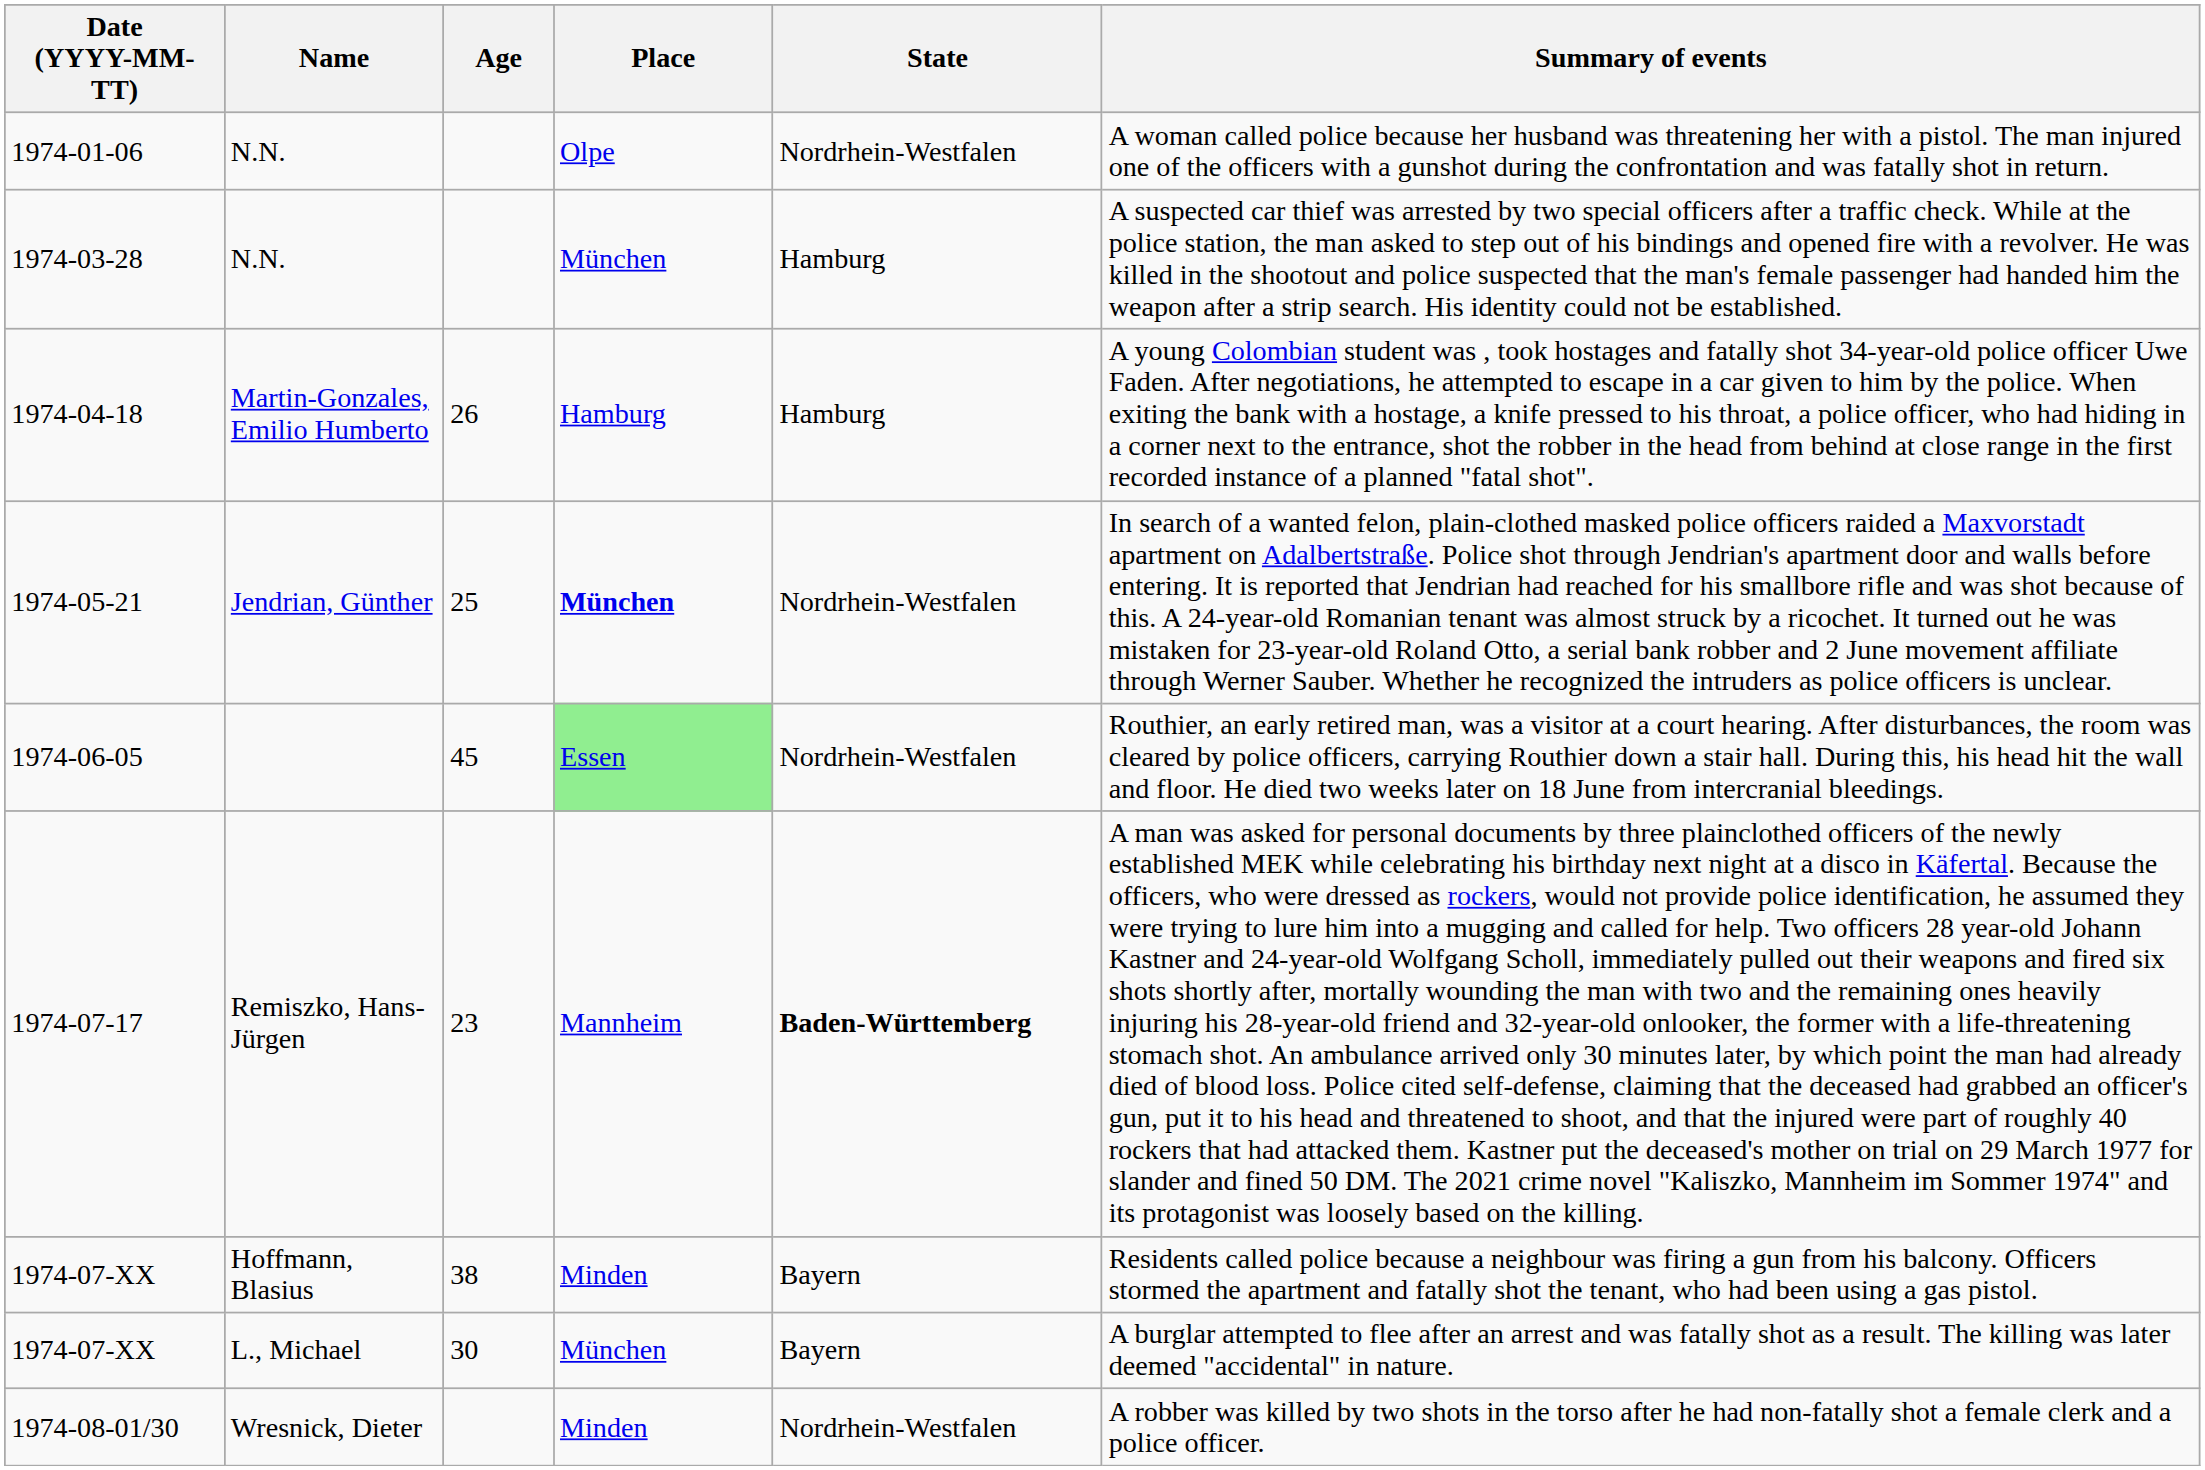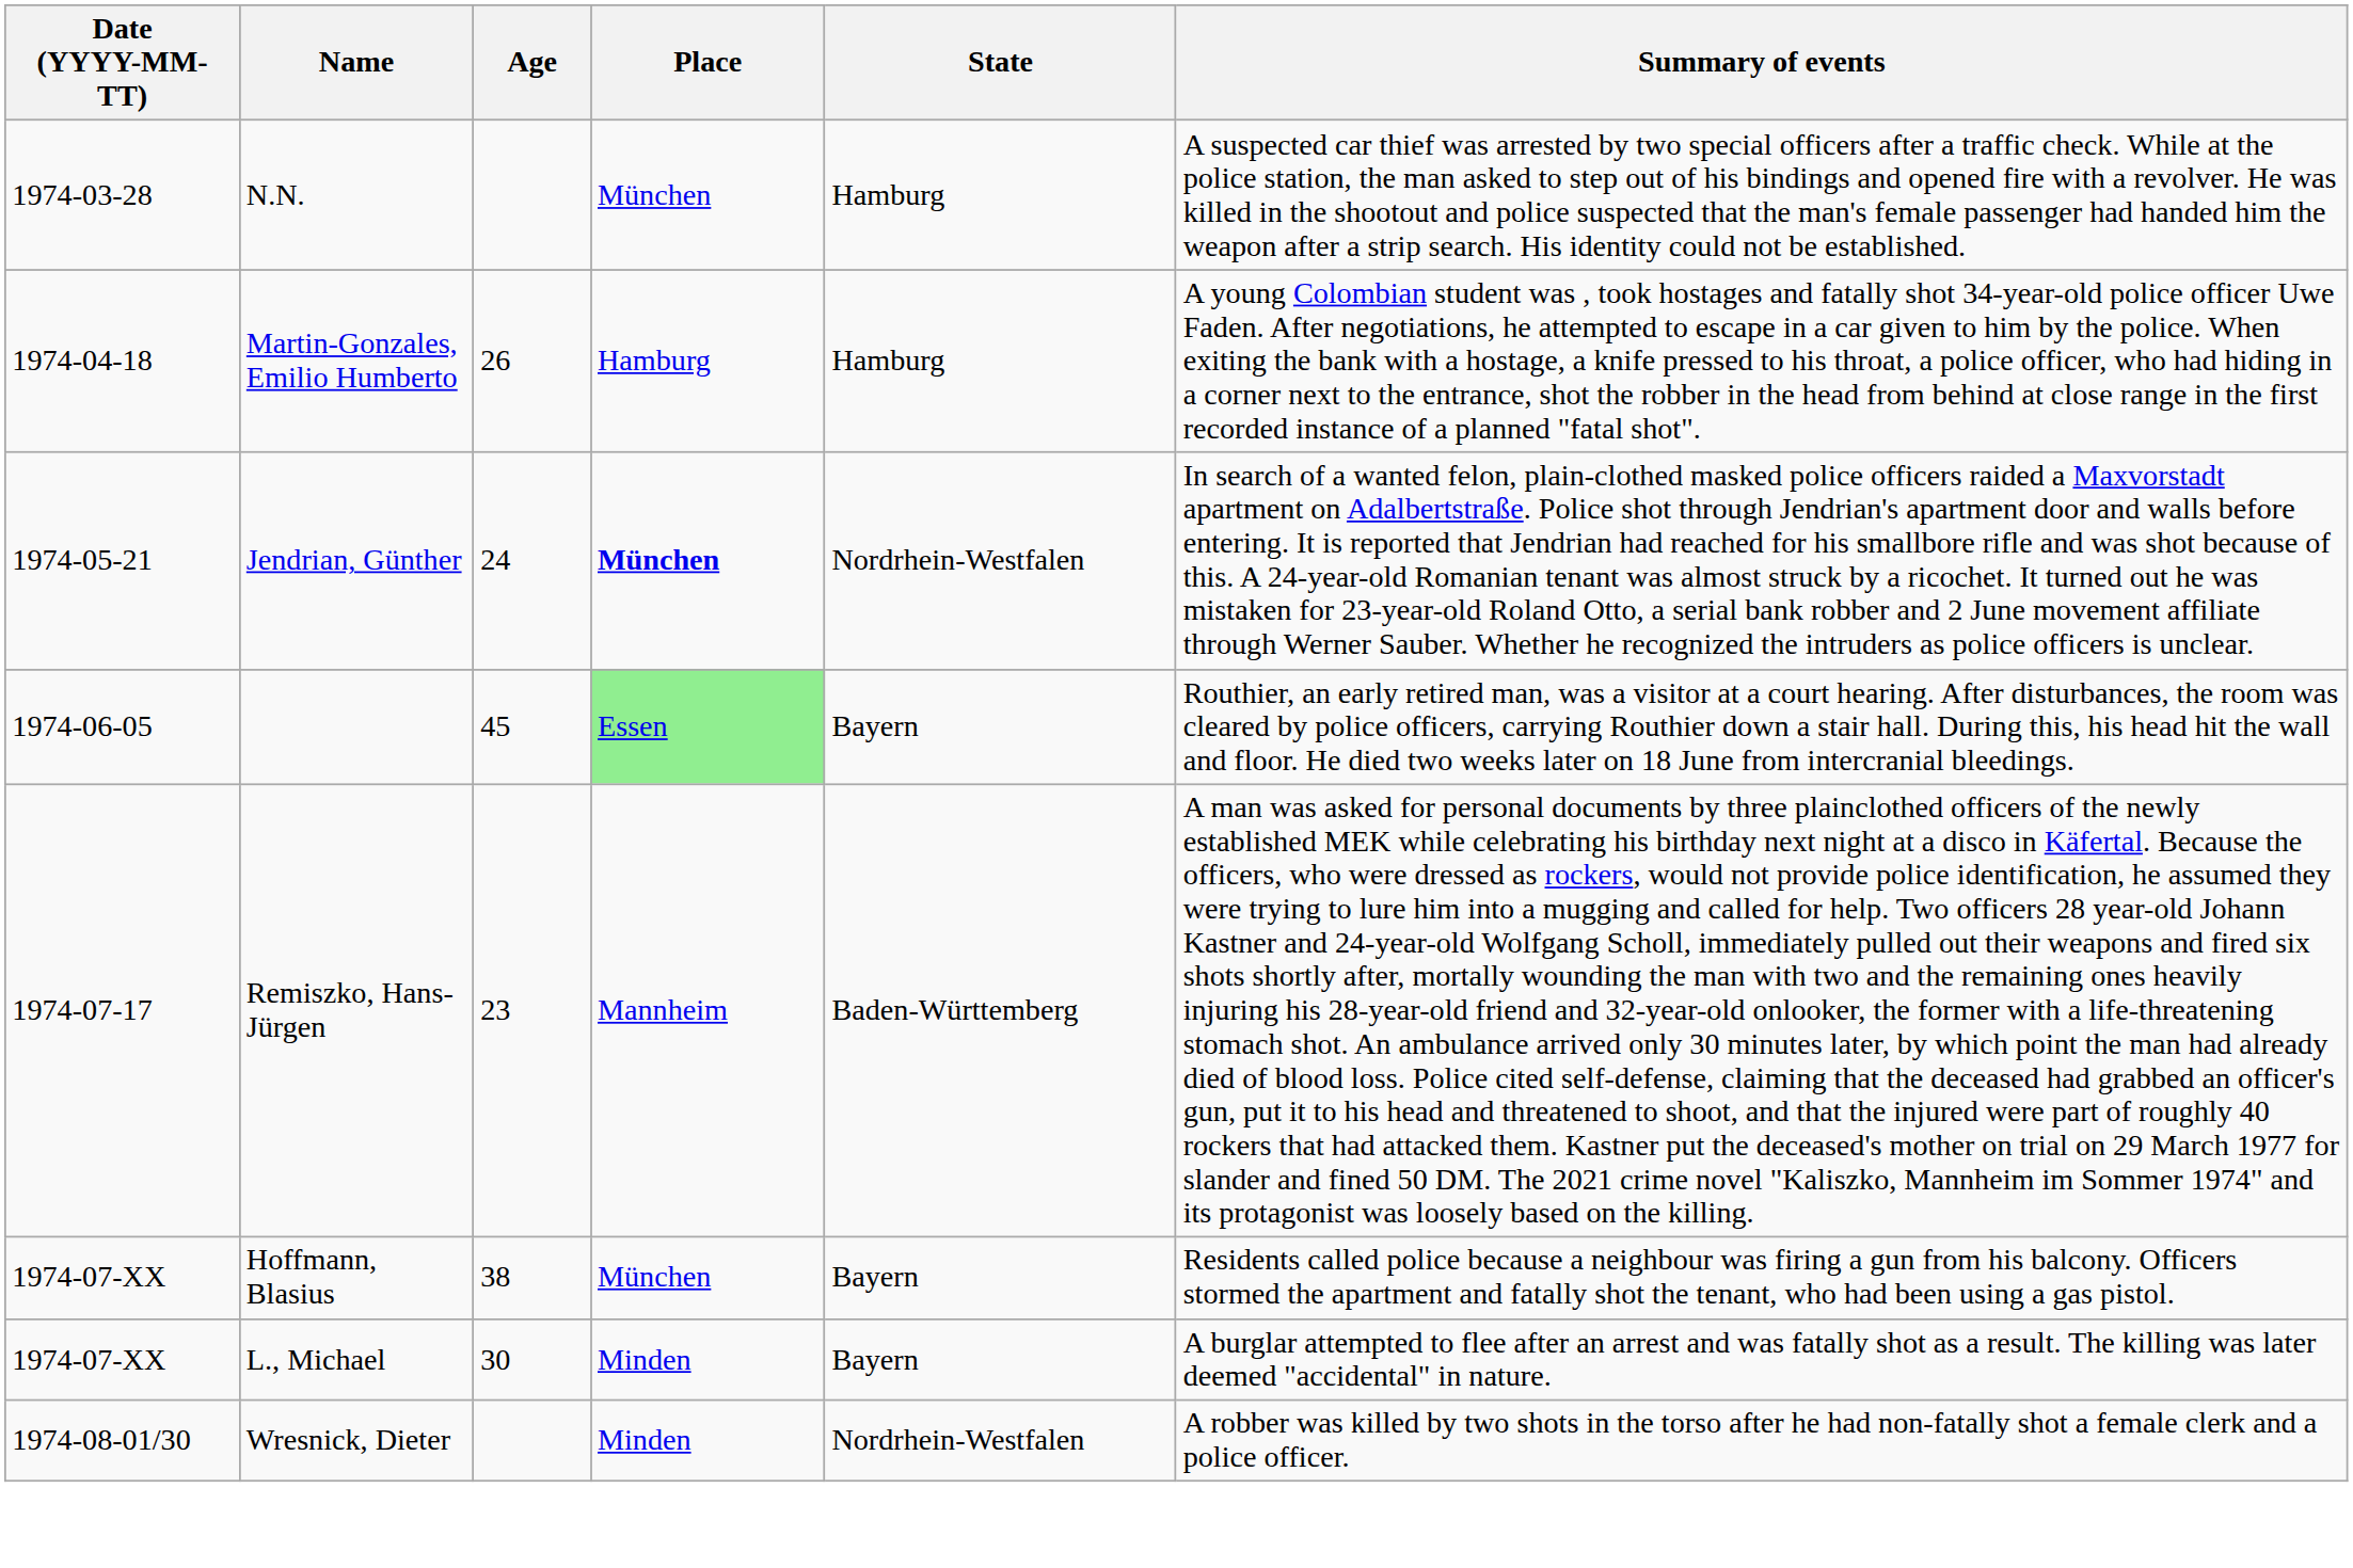- row: 1974-01-06 | N.N. | Olpe | Nordrhein-Westfalen | A woman called police because her husband was threatening her with a pistol. The man injured one of the officers with a gunshot during the confrontation and was fatally shot in return.
1974-05-21 | Age: 25 -> 24
1974-06-05 | State: Nordrhein-Westfalen -> Bayern
1974-07-17 | State: bold -> normal
1974-07-XX / Hoffmann, Blasius | Place: Minden -> München
1974-07-XX / L., Michael | Place: München -> Minden
